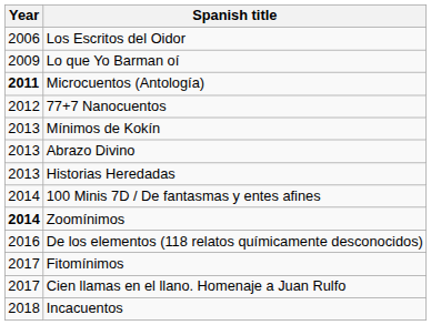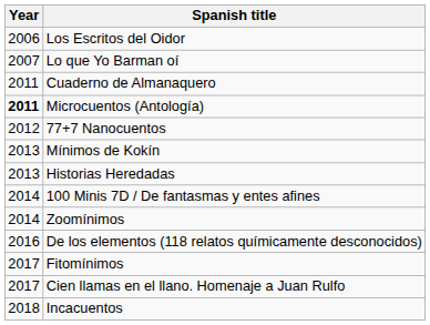Lo que Yo Barman oí | Year: 2009 -> 2007
+ row: 2011 | Cuaderno de Almanaquero
- row: 2013 | Abrazo Divino
Zoomínimos | Year: bold -> normal
